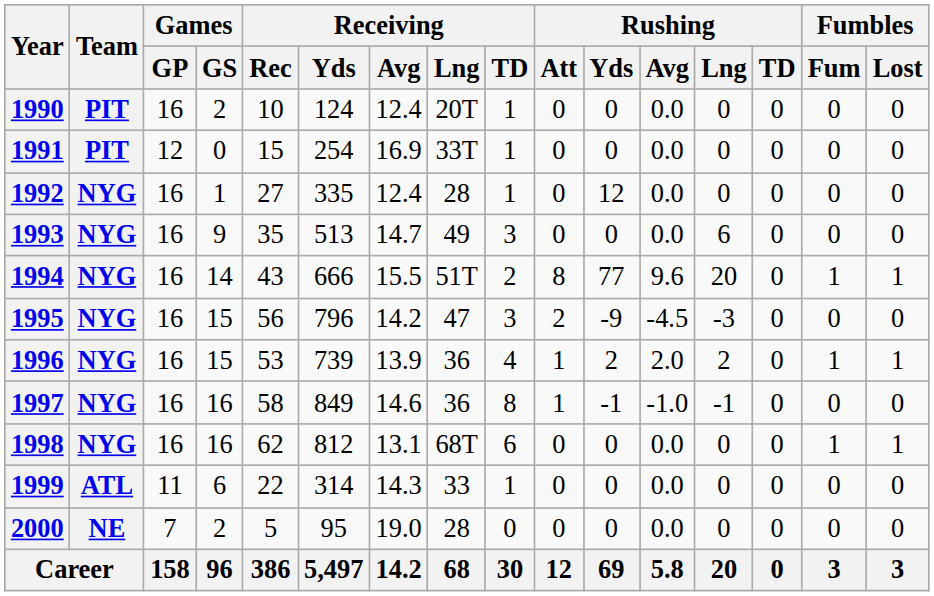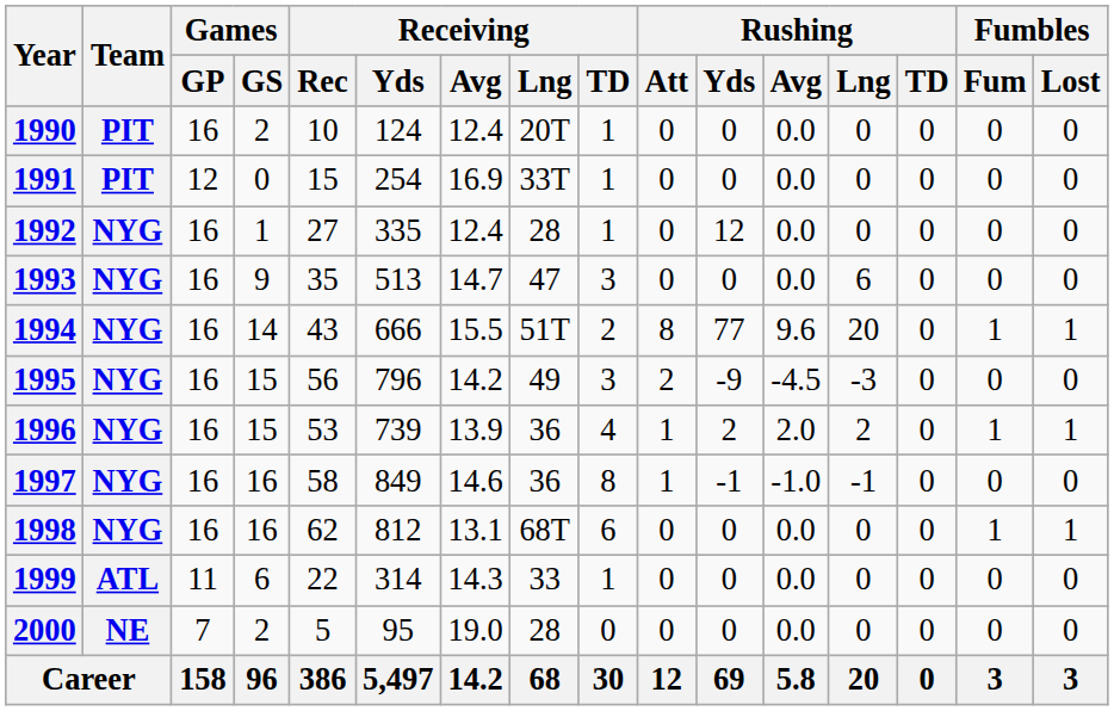1993 | Receiving / Lng: 49 -> 47
1995 | Receiving / Lng: 47 -> 49
